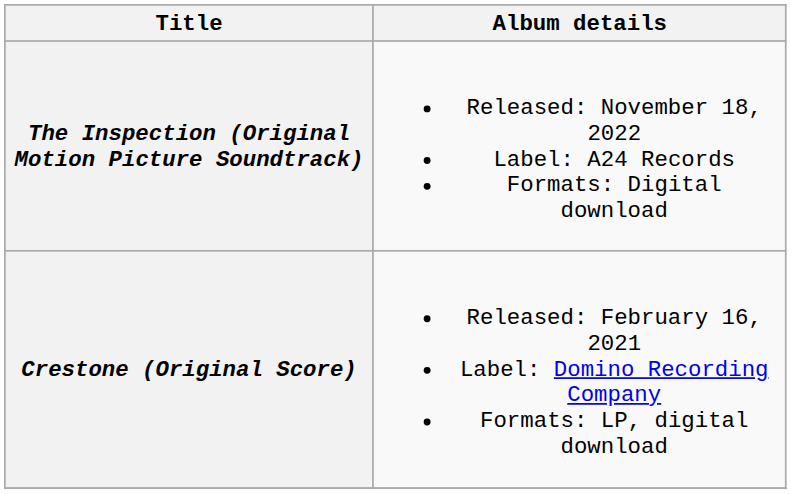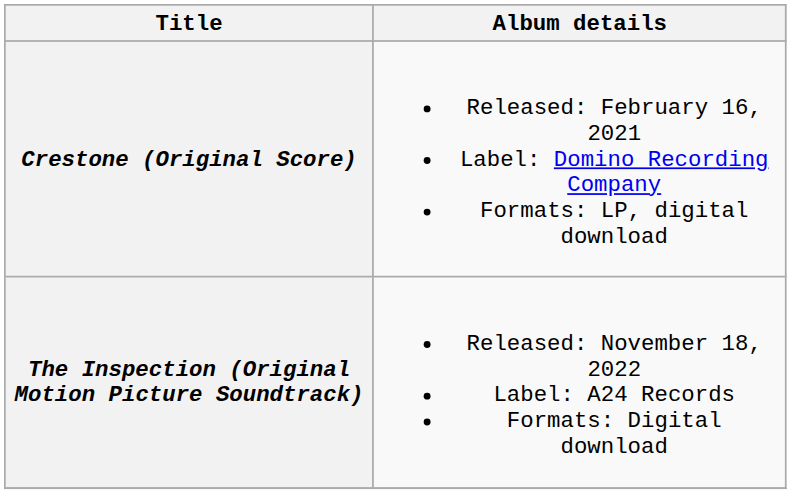rows swapped: Crestone (Original Score) <-> The Inspection (Original Motion Picture Soundtrack)
